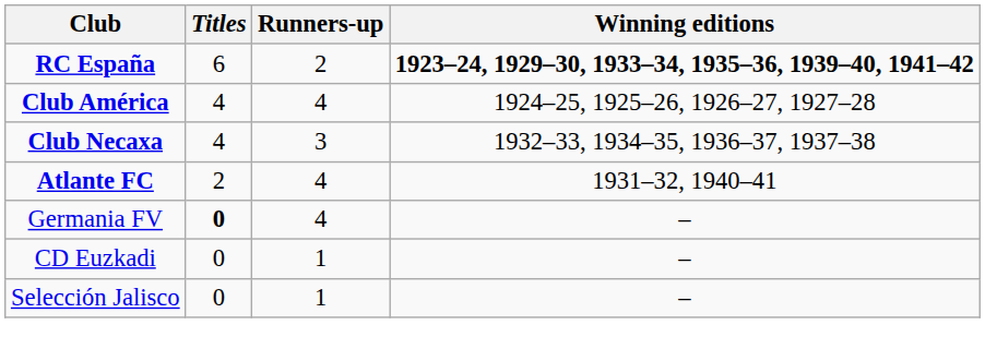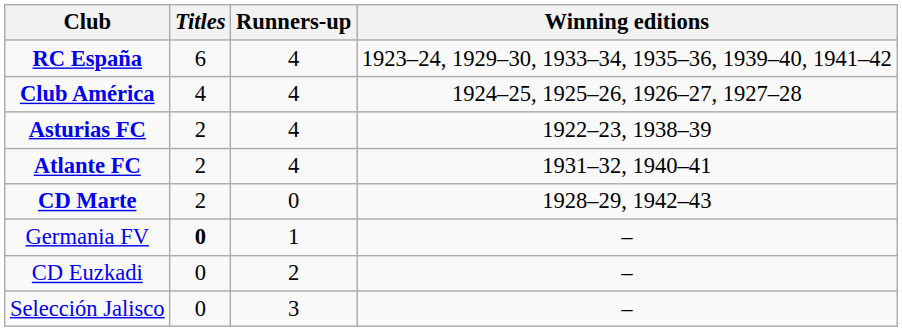RC España | Runners-up: 2 -> 4
RC España | Winning editions: bold -> normal
- row: Club Necaxa | 4 | 3 | 1932–33, 1934–35, 1936–37, 1937–38
+ row: Asturias FC | 2 | 4 | 1922–23, 1938–39
+ row: CD Marte | 2 | 0 | 1928–29, 1942–43
Germania FV | Runners-up: 4 -> 1
CD Euzkadi | Runners-up: 1 -> 2
Selección Jalisco | Runners-up: 1 -> 3
